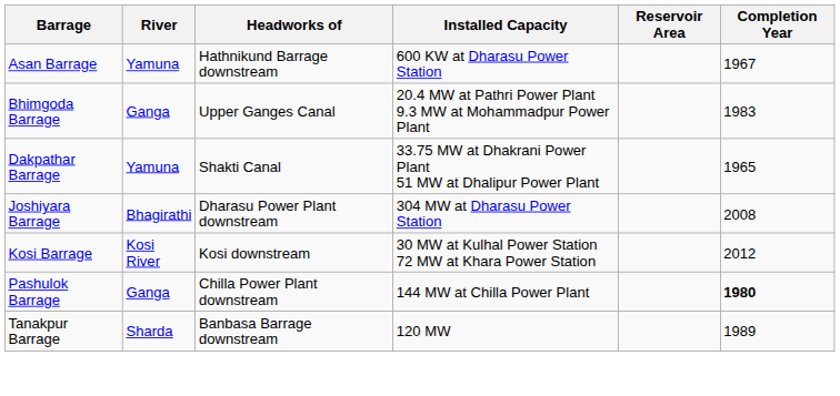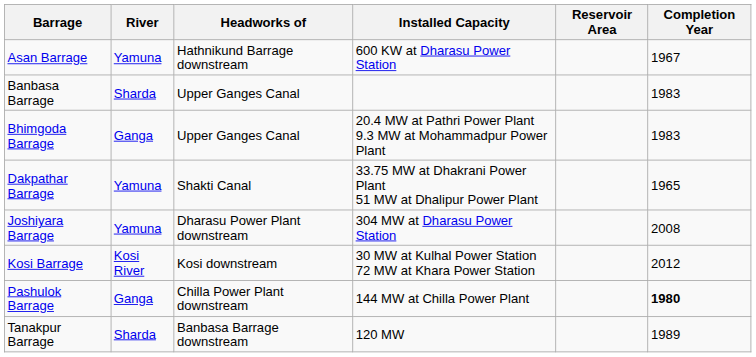+ row: Banbasa Barrage | Sharda | Upper Ganges Canal | 1983
Joshiyara Barrage | River: Bhagirathi -> Yamuna
